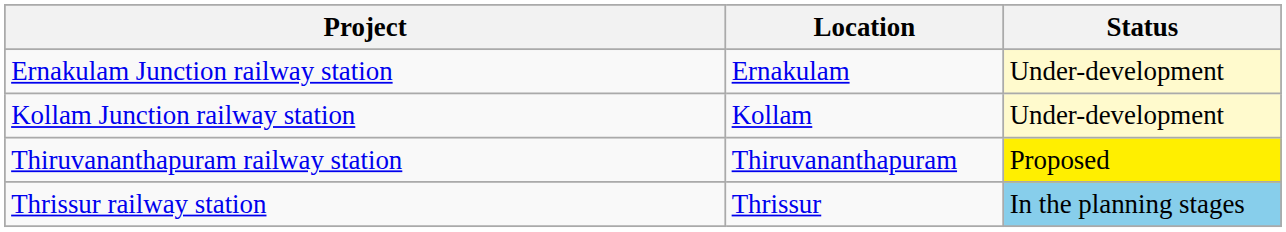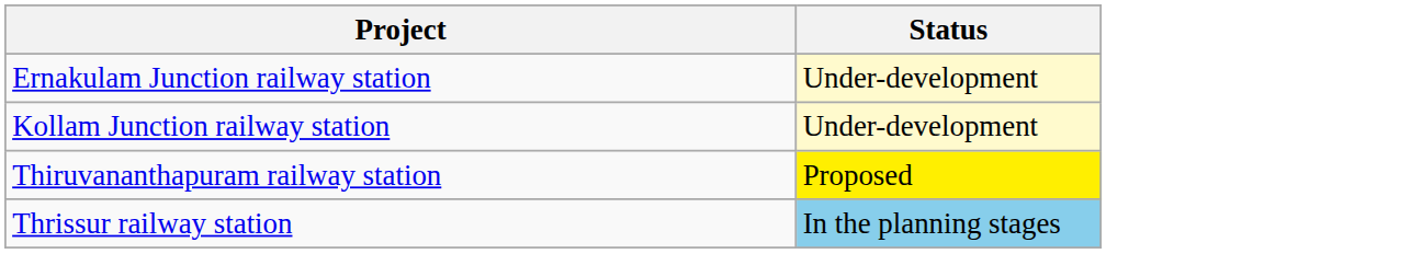- column: Location | Ernakulam | Kollam | Thiruvananthapuram | Thrissur
